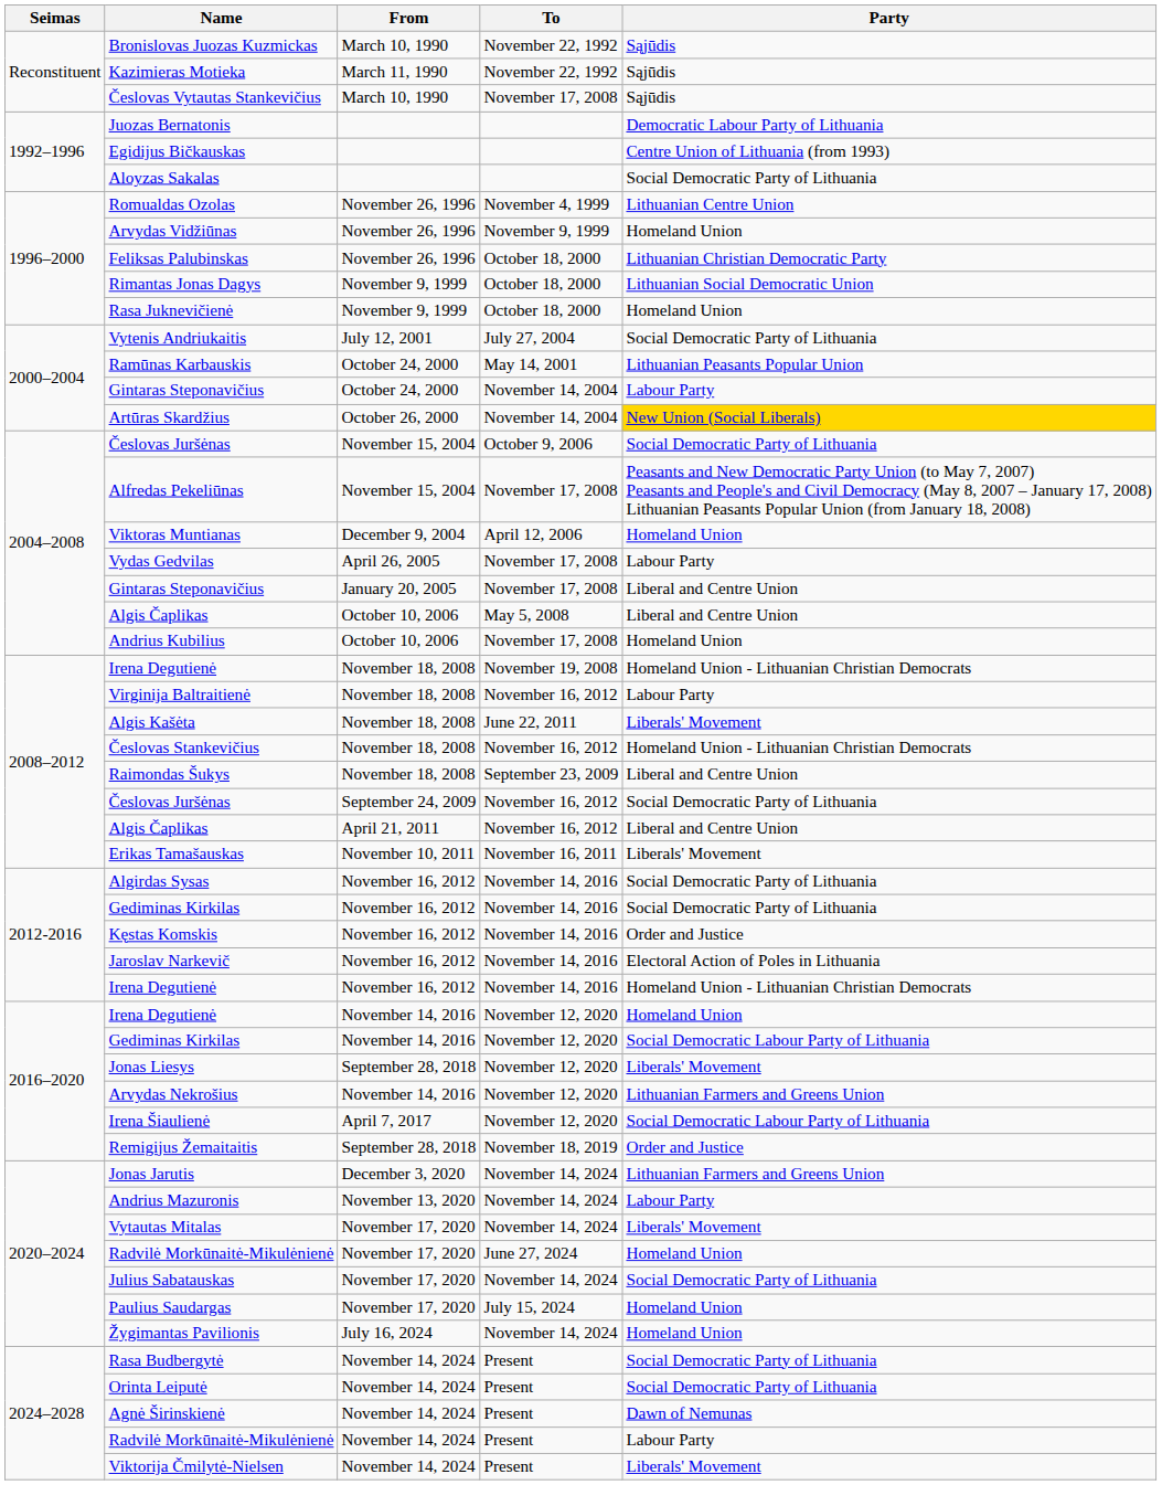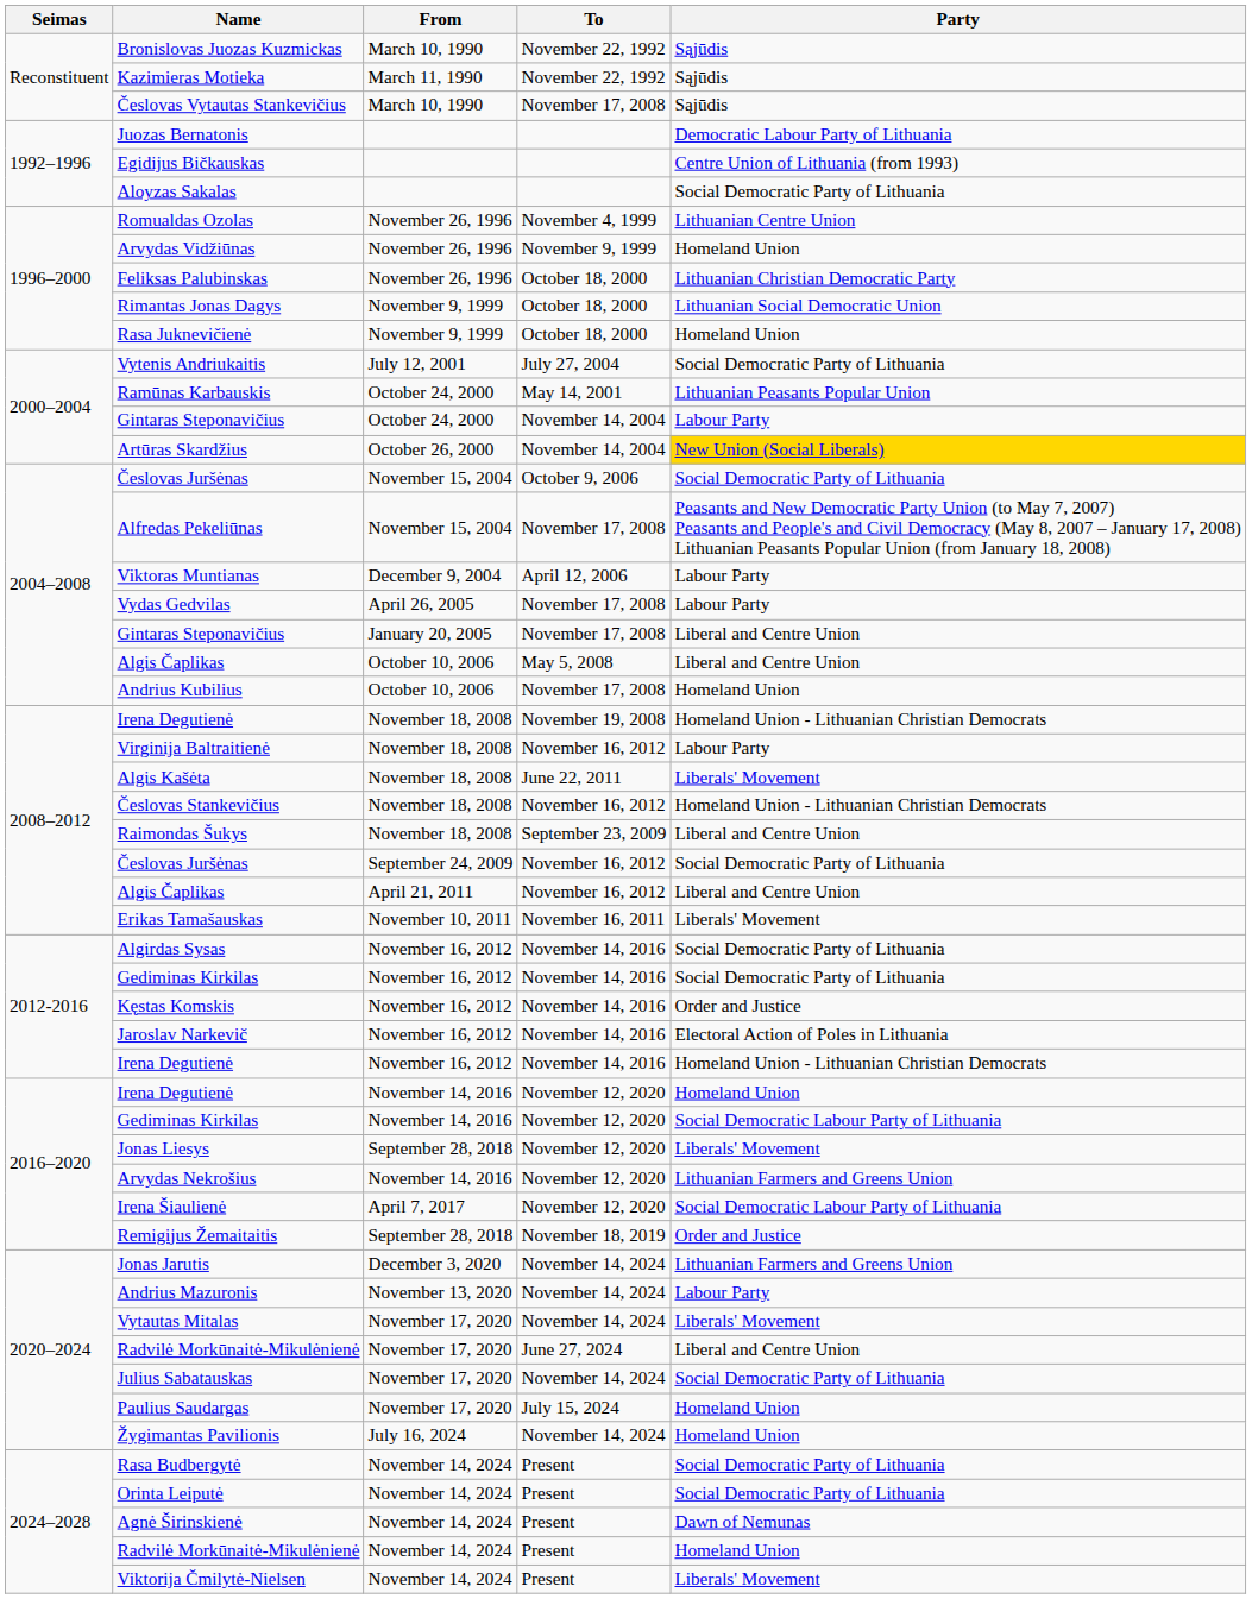Viktoras Muntianas | Party: Homeland Union -> Labour Party
Radvilė Morkūnaitė-Mikulėnienė / November 17, 2020 | Party: Homeland Union -> Liberal and Centre Union
Radvilė Morkūnaitė-Mikulėnienė / November 14, 2024 | Party: Labour Party -> Homeland Union
